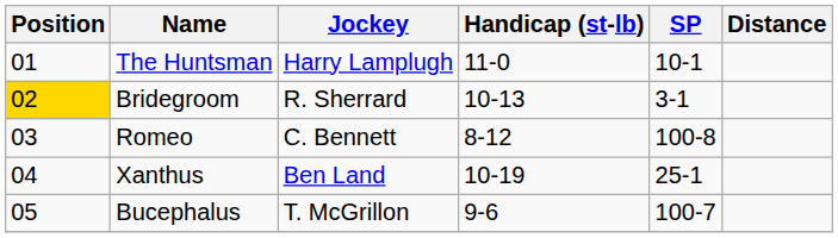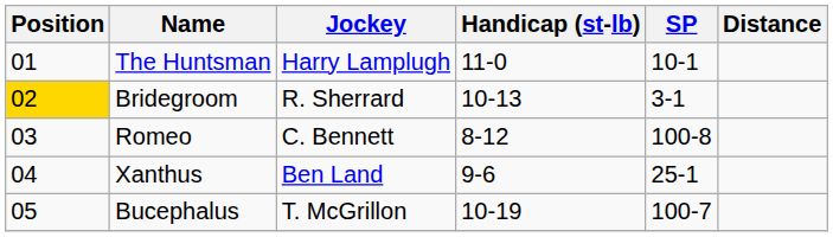Xanthus | Handicap (st-lb): 10-19 -> 9-6
Bucephalus | Handicap (st-lb): 9-6 -> 10-19
